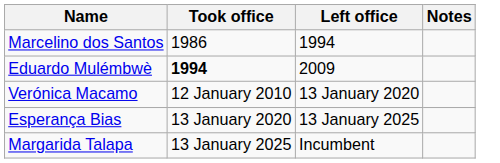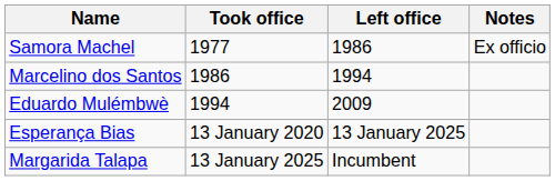+ row: Samora Machel | 1977 | 1986 | Ex officio
Eduardo Mulémbwè | Took office: bold -> normal
- row: Verónica Macamo | 12 January 2010 | 13 January 2020
